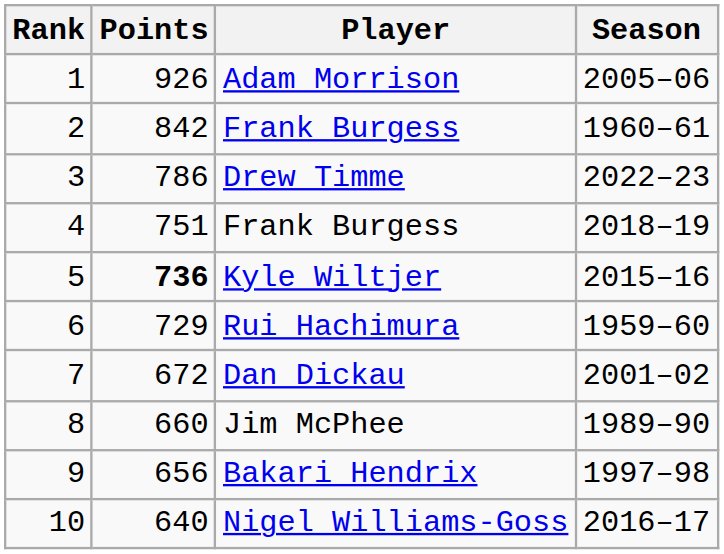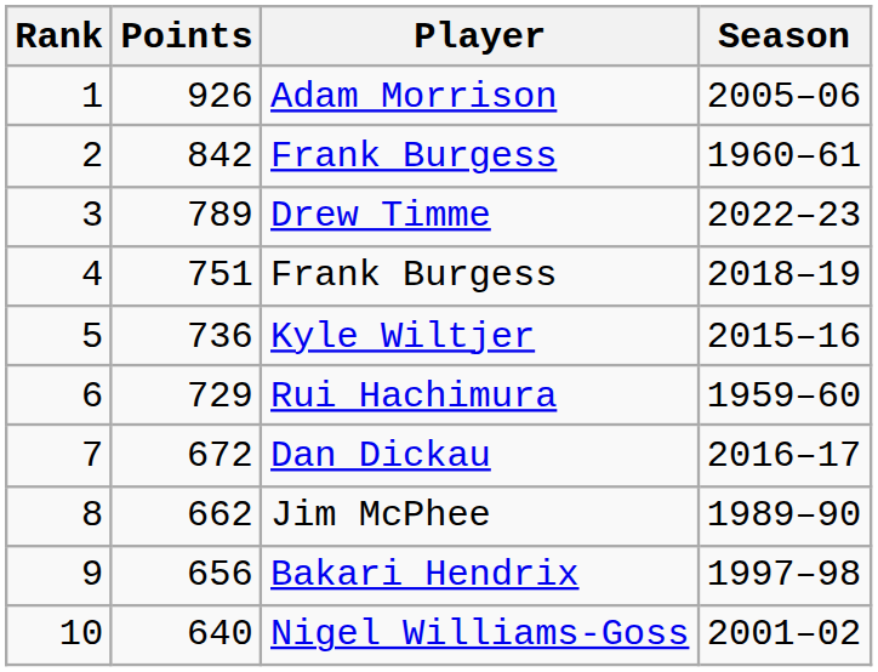Drew Timme | Points: 786 -> 789
Kyle Wiltjer | Points: bold -> normal
Dan Dickau | Season: 2001–02 -> 2016–17
Jim McPhee | Points: 660 -> 662
Nigel Williams-Goss | Season: 2016–17 -> 2001–02
